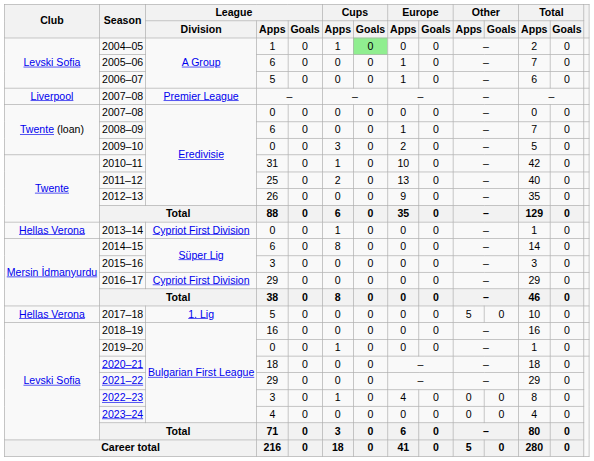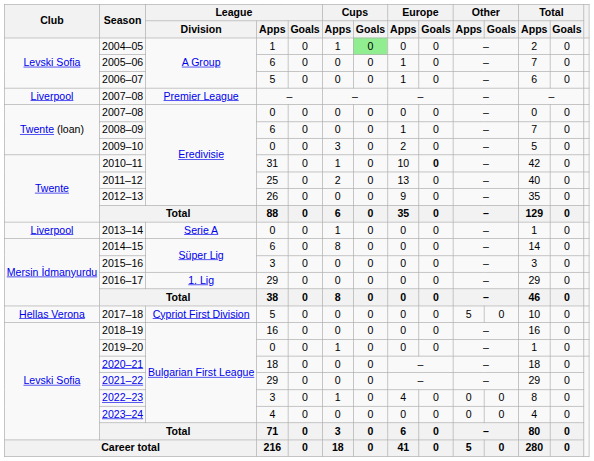2010–11 | Europe / Goals: normal -> bold
2013–14 | Club: Hellas Verona -> Liverpool
2013–14 | League / Division: Cypriot First Division -> Serie A
2016–17 | League / Division: Cypriot First Division -> 1. Lig
2017–18 | League / Division: 1. Lig -> Cypriot First Division
